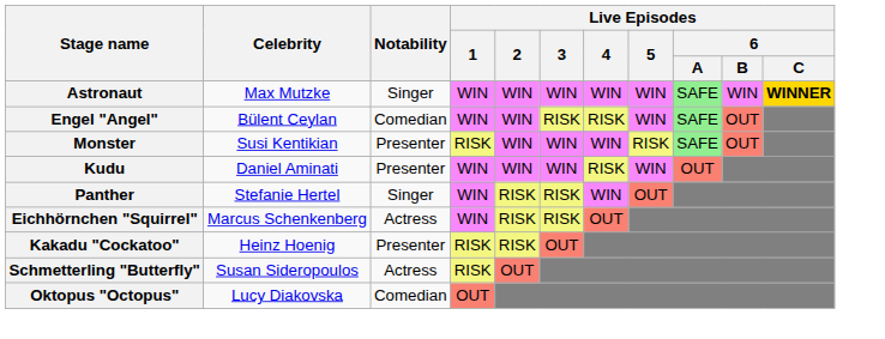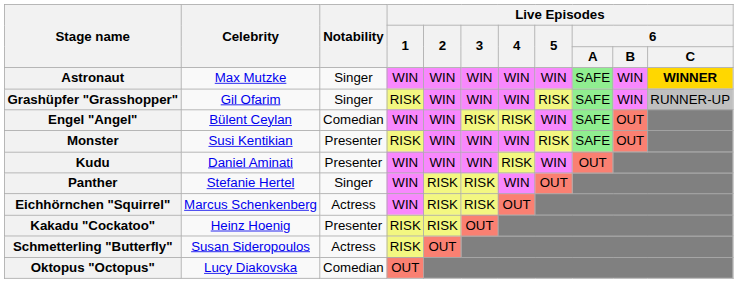+ row: Grashüpfer "Grasshopper" | Gil Ofarim | Singer | RISK | WIN | WIN | WIN | RISK | SAFE | WIN | RUNNER-UP
